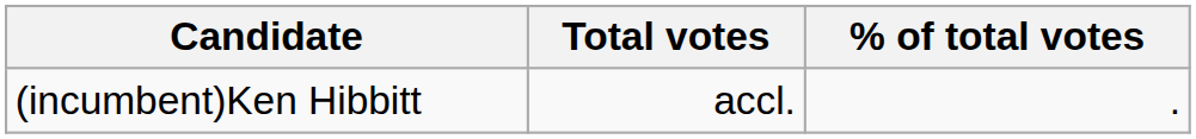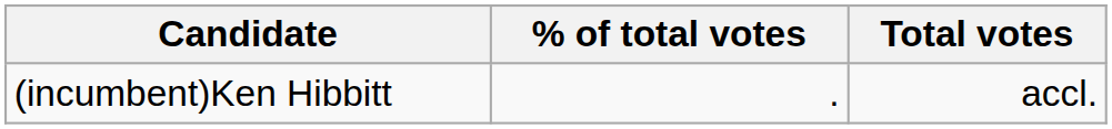columns swapped: Total votes <-> % of total votes
